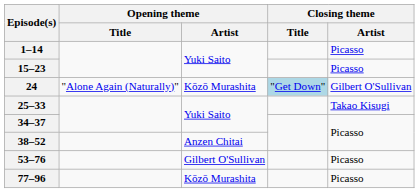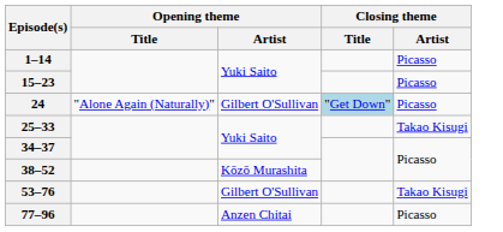24 | Opening theme / Artist: Kōzō Murashita -> Gilbert O'Sullivan
24 | Closing theme / Artist: Gilbert O'Sullivan -> Picasso
38–52 | Opening theme / Artist: Anzen Chitai -> Kōzō Murashita
53–76 | Closing theme / Artist: Picasso -> Takao Kisugi
77–96 | Opening theme / Artist: Kōzō Murashita -> Anzen Chitai
